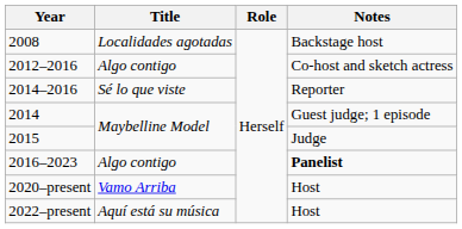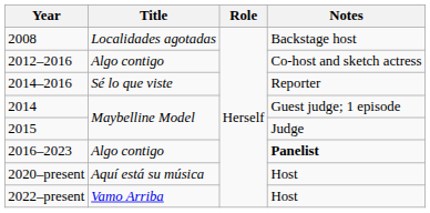2020–present | Title: Vamo Arriba -> Aquí está su música
2022–present | Title: Aquí está su música -> Vamo Arriba
